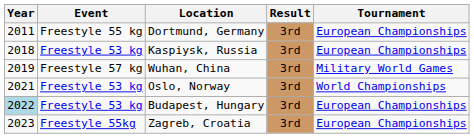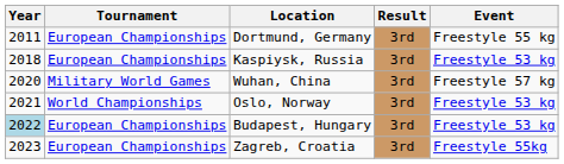columns swapped: Tournament <-> Event
Wuhan, China | Year: 2019 -> 2020
